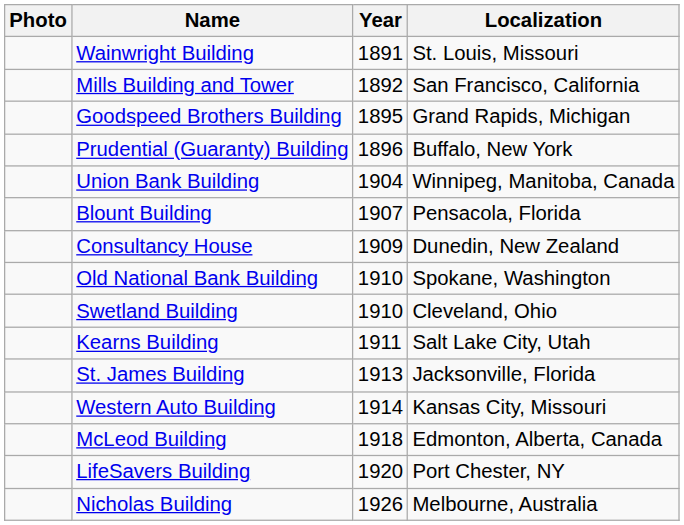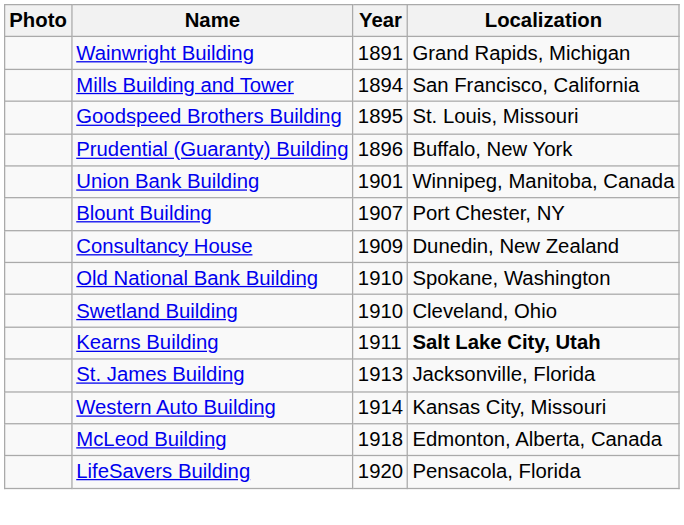Wainwright Building | Localization: St. Louis, Missouri -> Grand Rapids, Michigan
Mills Building and Tower | Year: 1892 -> 1894
Goodspeed Brothers Building | Localization: Grand Rapids, Michigan -> St. Louis, Missouri
Union Bank Building | Year: 1904 -> 1901
Blount Building | Localization: Pensacola, Florida -> Port Chester, NY
Kearns Building | Localization: normal -> bold
LifeSavers Building | Localization: Port Chester, NY -> Pensacola, Florida
- row: Nicholas Building | 1926 | Melbourne, Australia
